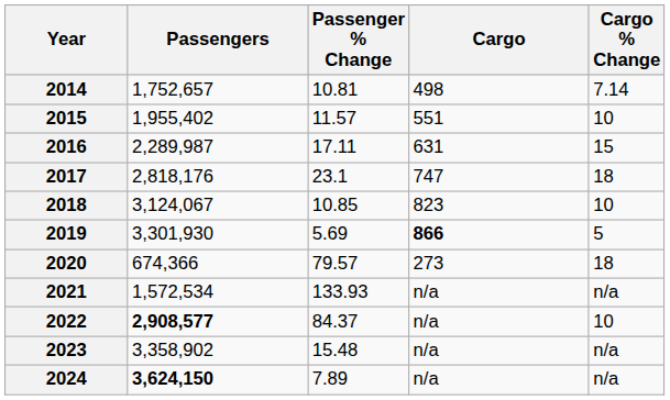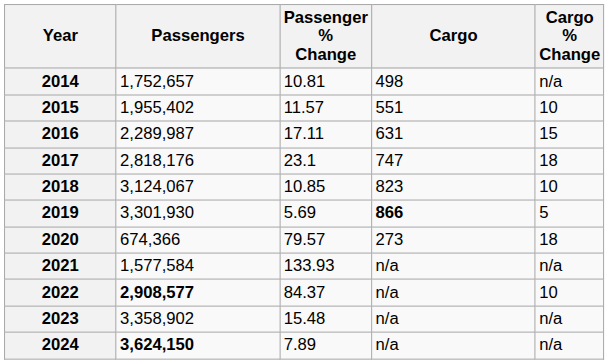2014 | Cargo % Change: 7.14 -> n/a
2021 | Passengers: 1,572,534 -> 1,577,584
